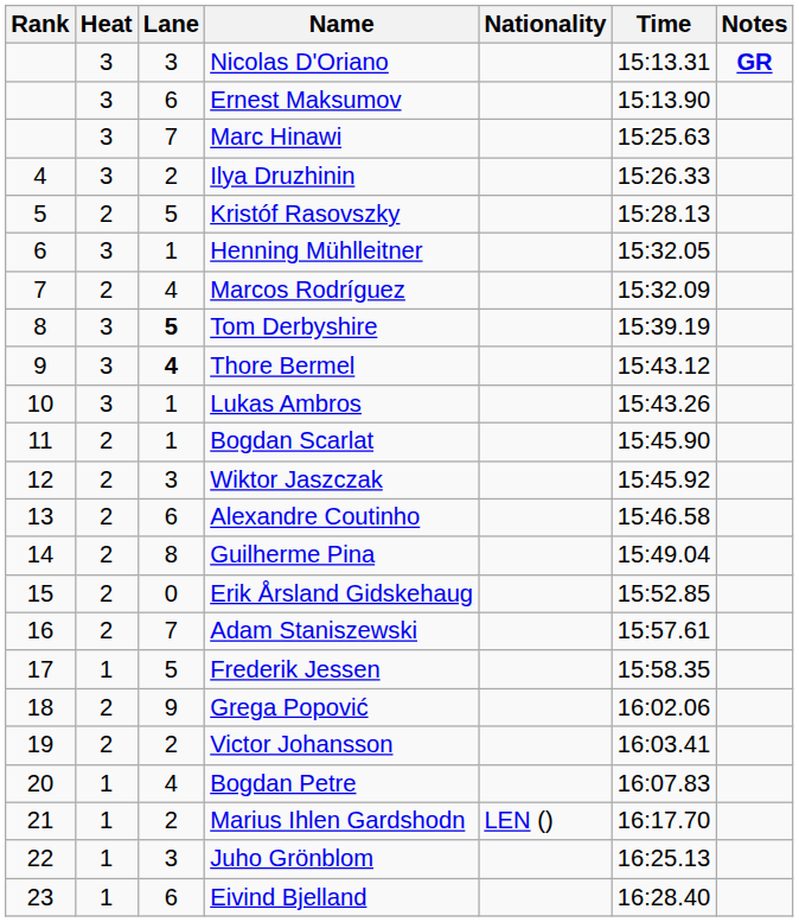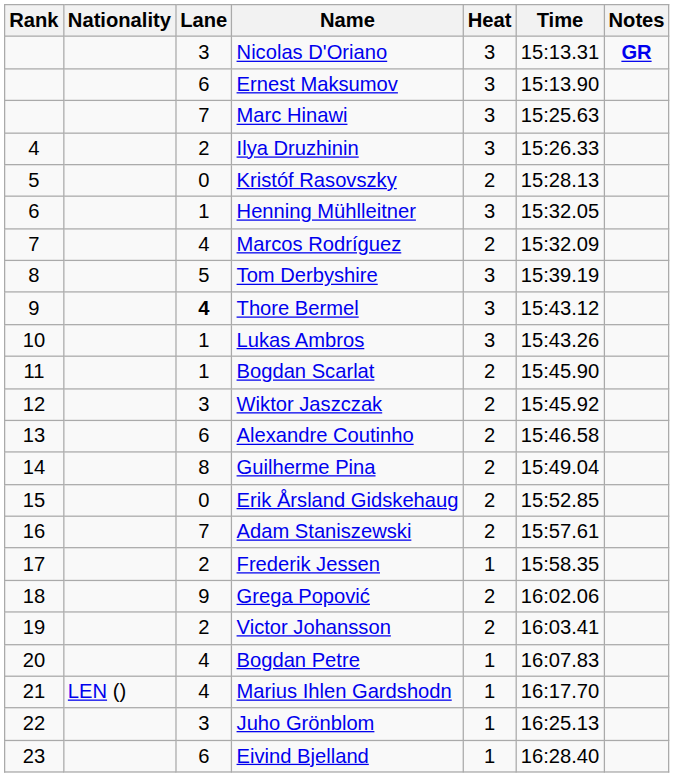columns swapped: Heat <-> Nationality
Kristóf Rasovszky | Lane: 5 -> 0
Tom Derbyshire | Lane: bold -> normal
Frederik Jessen | Lane: 5 -> 2
Marius Ihlen Gardshodn | Lane: 2 -> 4
